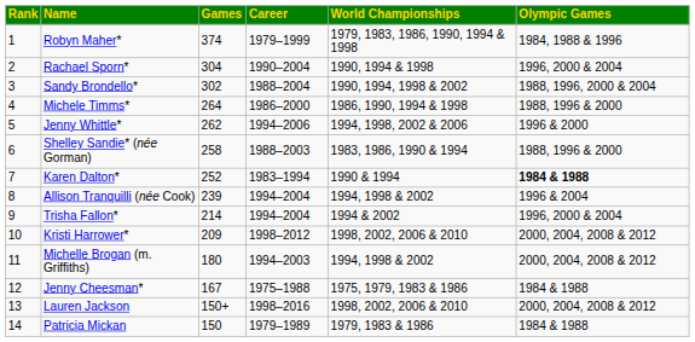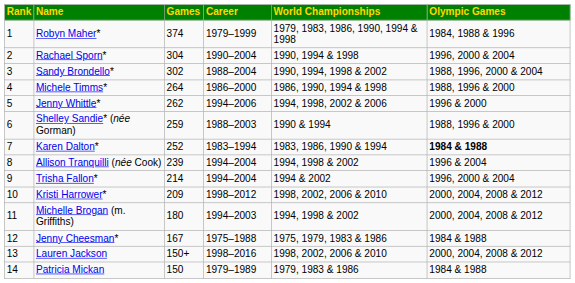Shelley Sandie* (née Gorman) | Games: 258 -> 259
Shelley Sandie* (née Gorman) | World Championships: 1983, 1986, 1990 & 1994 -> 1990 & 1994
Karen Dalton* | World Championships: 1990 & 1994 -> 1983, 1986, 1990 & 1994
